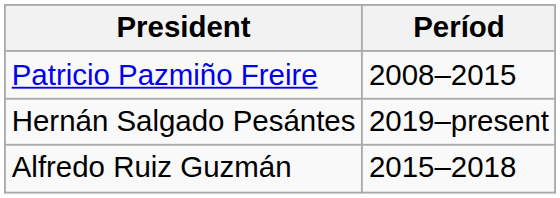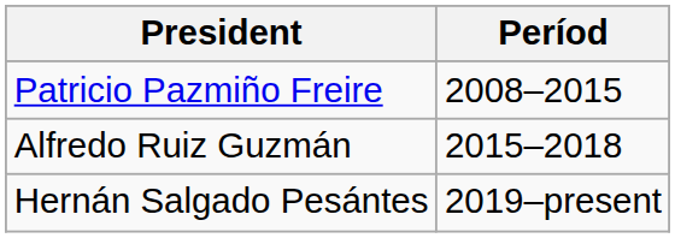rows swapped: Alfredo Ruiz Guzmán <-> Hernán Salgado Pesántes
